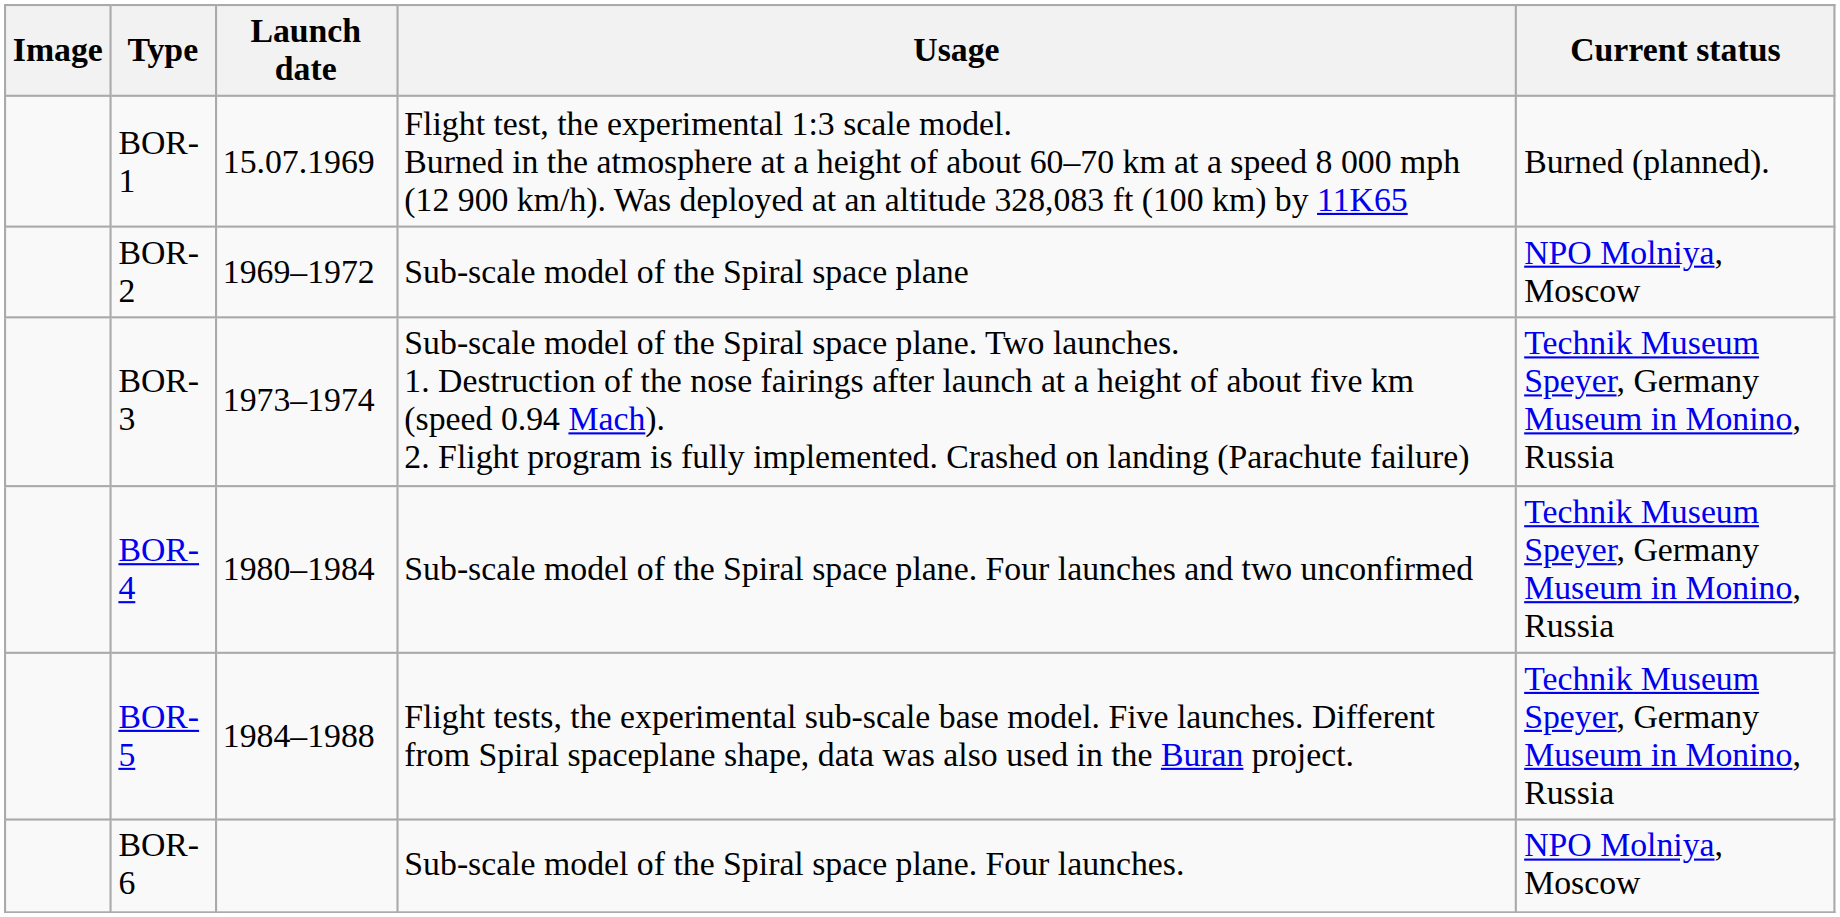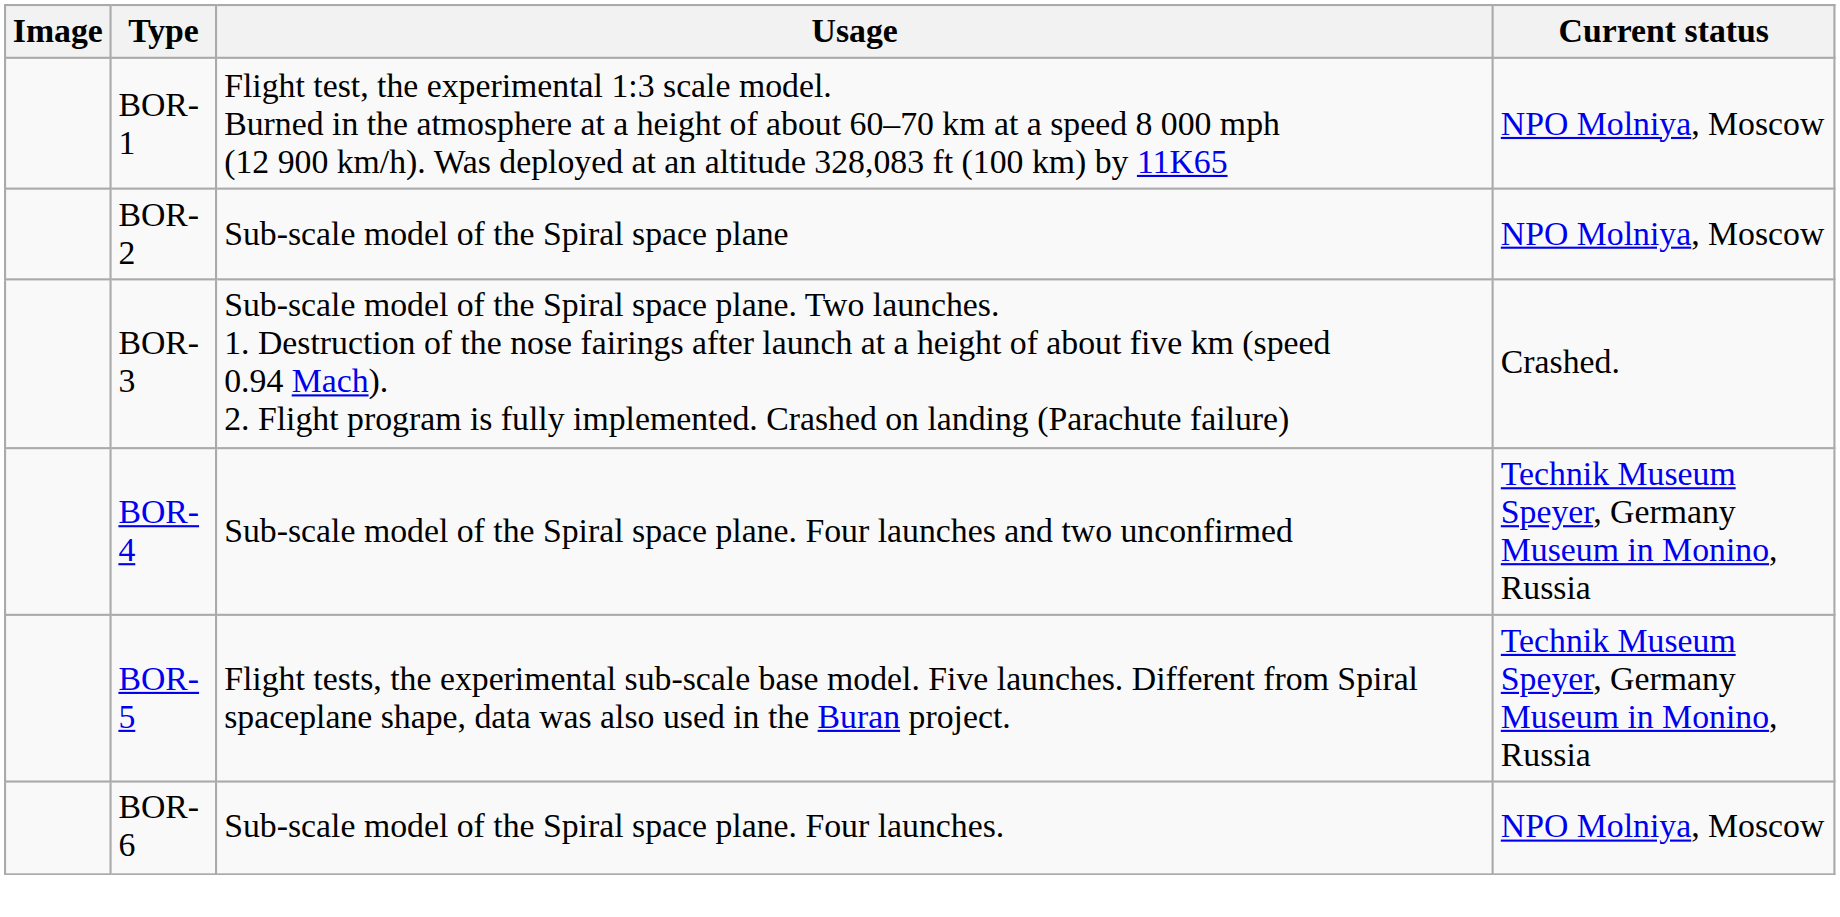- column: Launch date | 15.07.1969 | 1969–1972 | 1973–1974 | 1980–1984 | 1984–1988
BOR-1 | Current status: Burned (planned). -> NPO Molniya, Moscow
BOR-3 | Current status: Technik Museum Speyer, Germany Museum in Monino, Russia -> Crashed.
